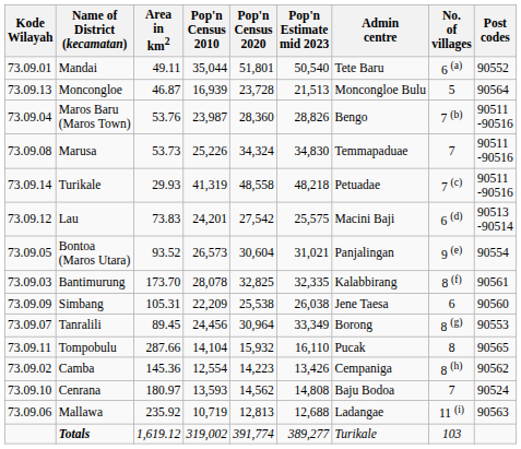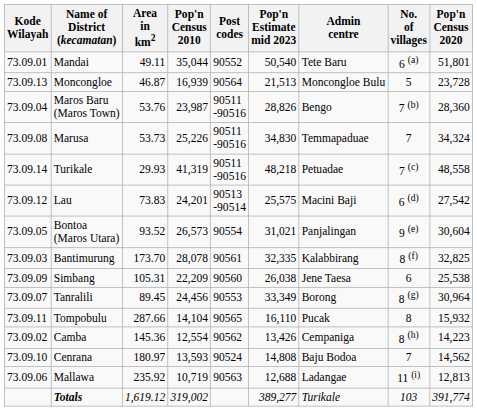columns swapped: Pop'n Census 2020 <-> Post codes
